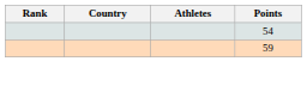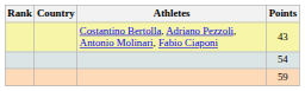+ row: Costantino Bertolla, Adriano Pezzoli, Antonio Molinari, Fabio Ciaponi | 43
